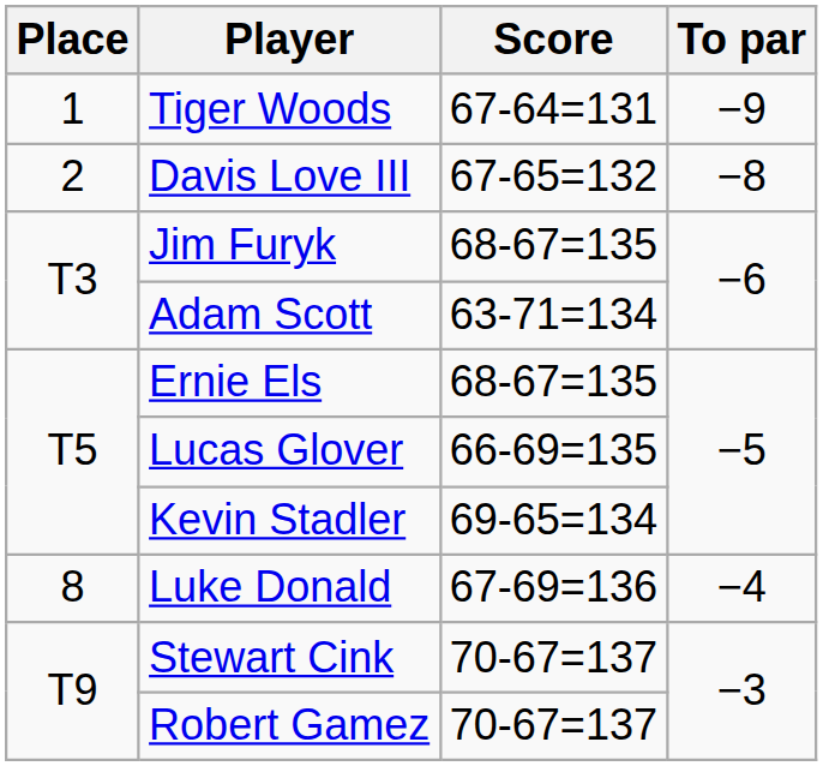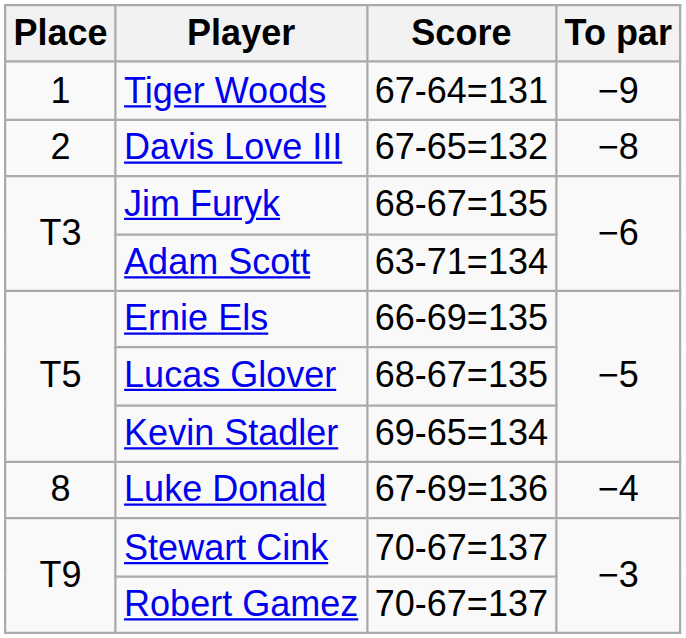Ernie Els | Score: 68-67=135 -> 66-69=135
Lucas Glover | Score: 66-69=135 -> 68-67=135
